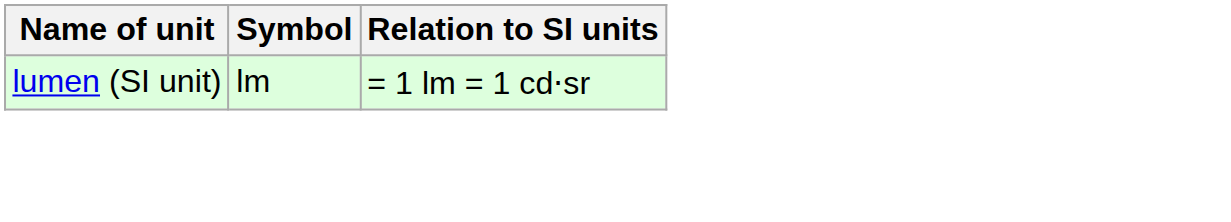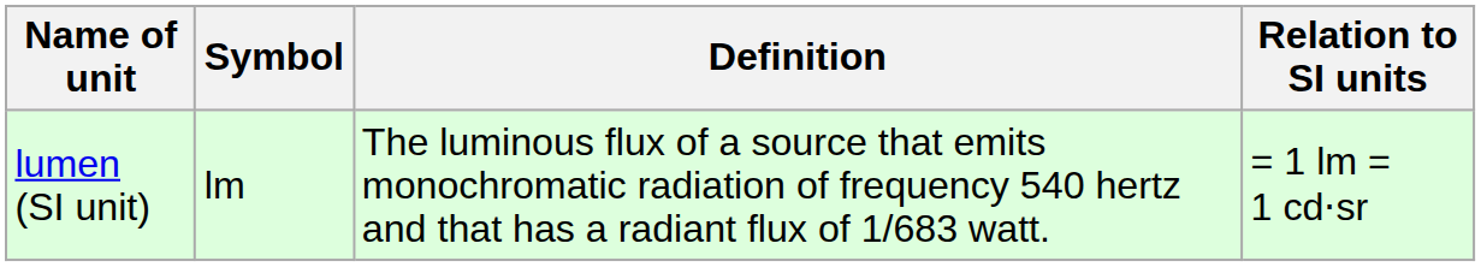+ column: Definition | The luminous flux of a source that emits monochromatic radiation of frequency 540 hertz and that has a radiant flux of 1/683 watt.
